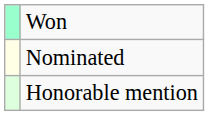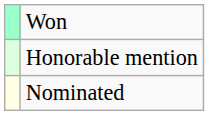rows swapped: Honorable mention <-> Nominated
